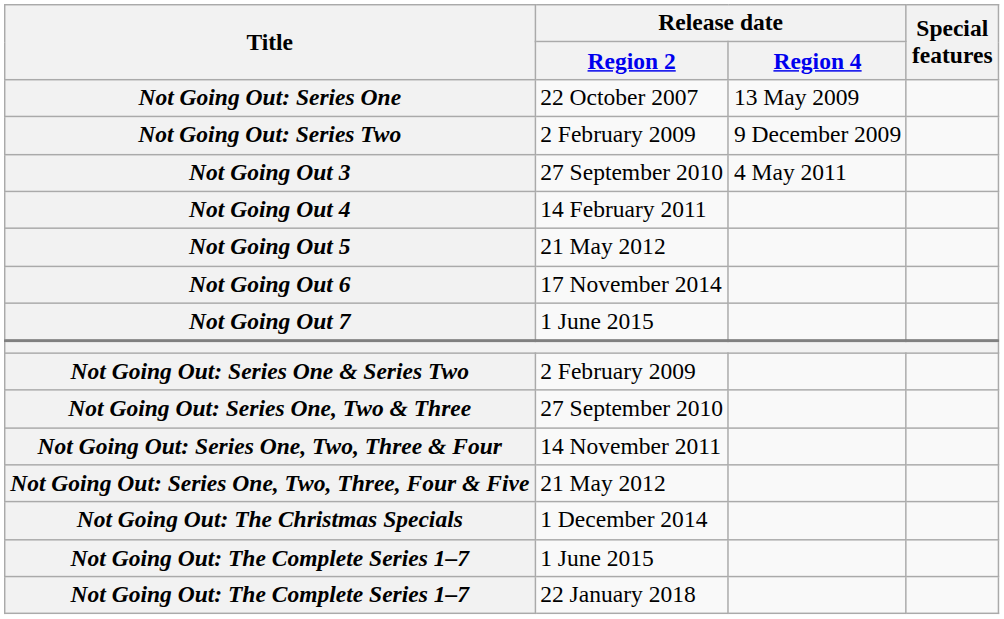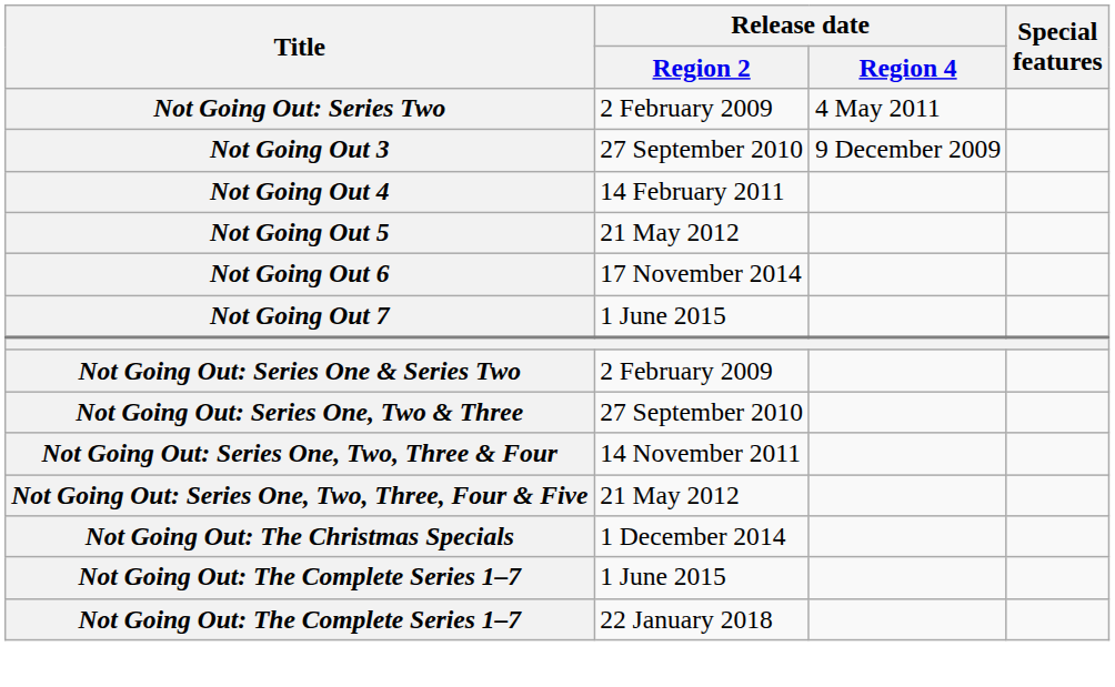- row: Not Going Out: Series One | 22 October 2007 | 13 May 2009
Not Going Out: Series Two | Release date / Region 4: 9 December 2009 -> 4 May 2011
Not Going Out 3 | Release date / Region 4: 4 May 2011 -> 9 December 2009
